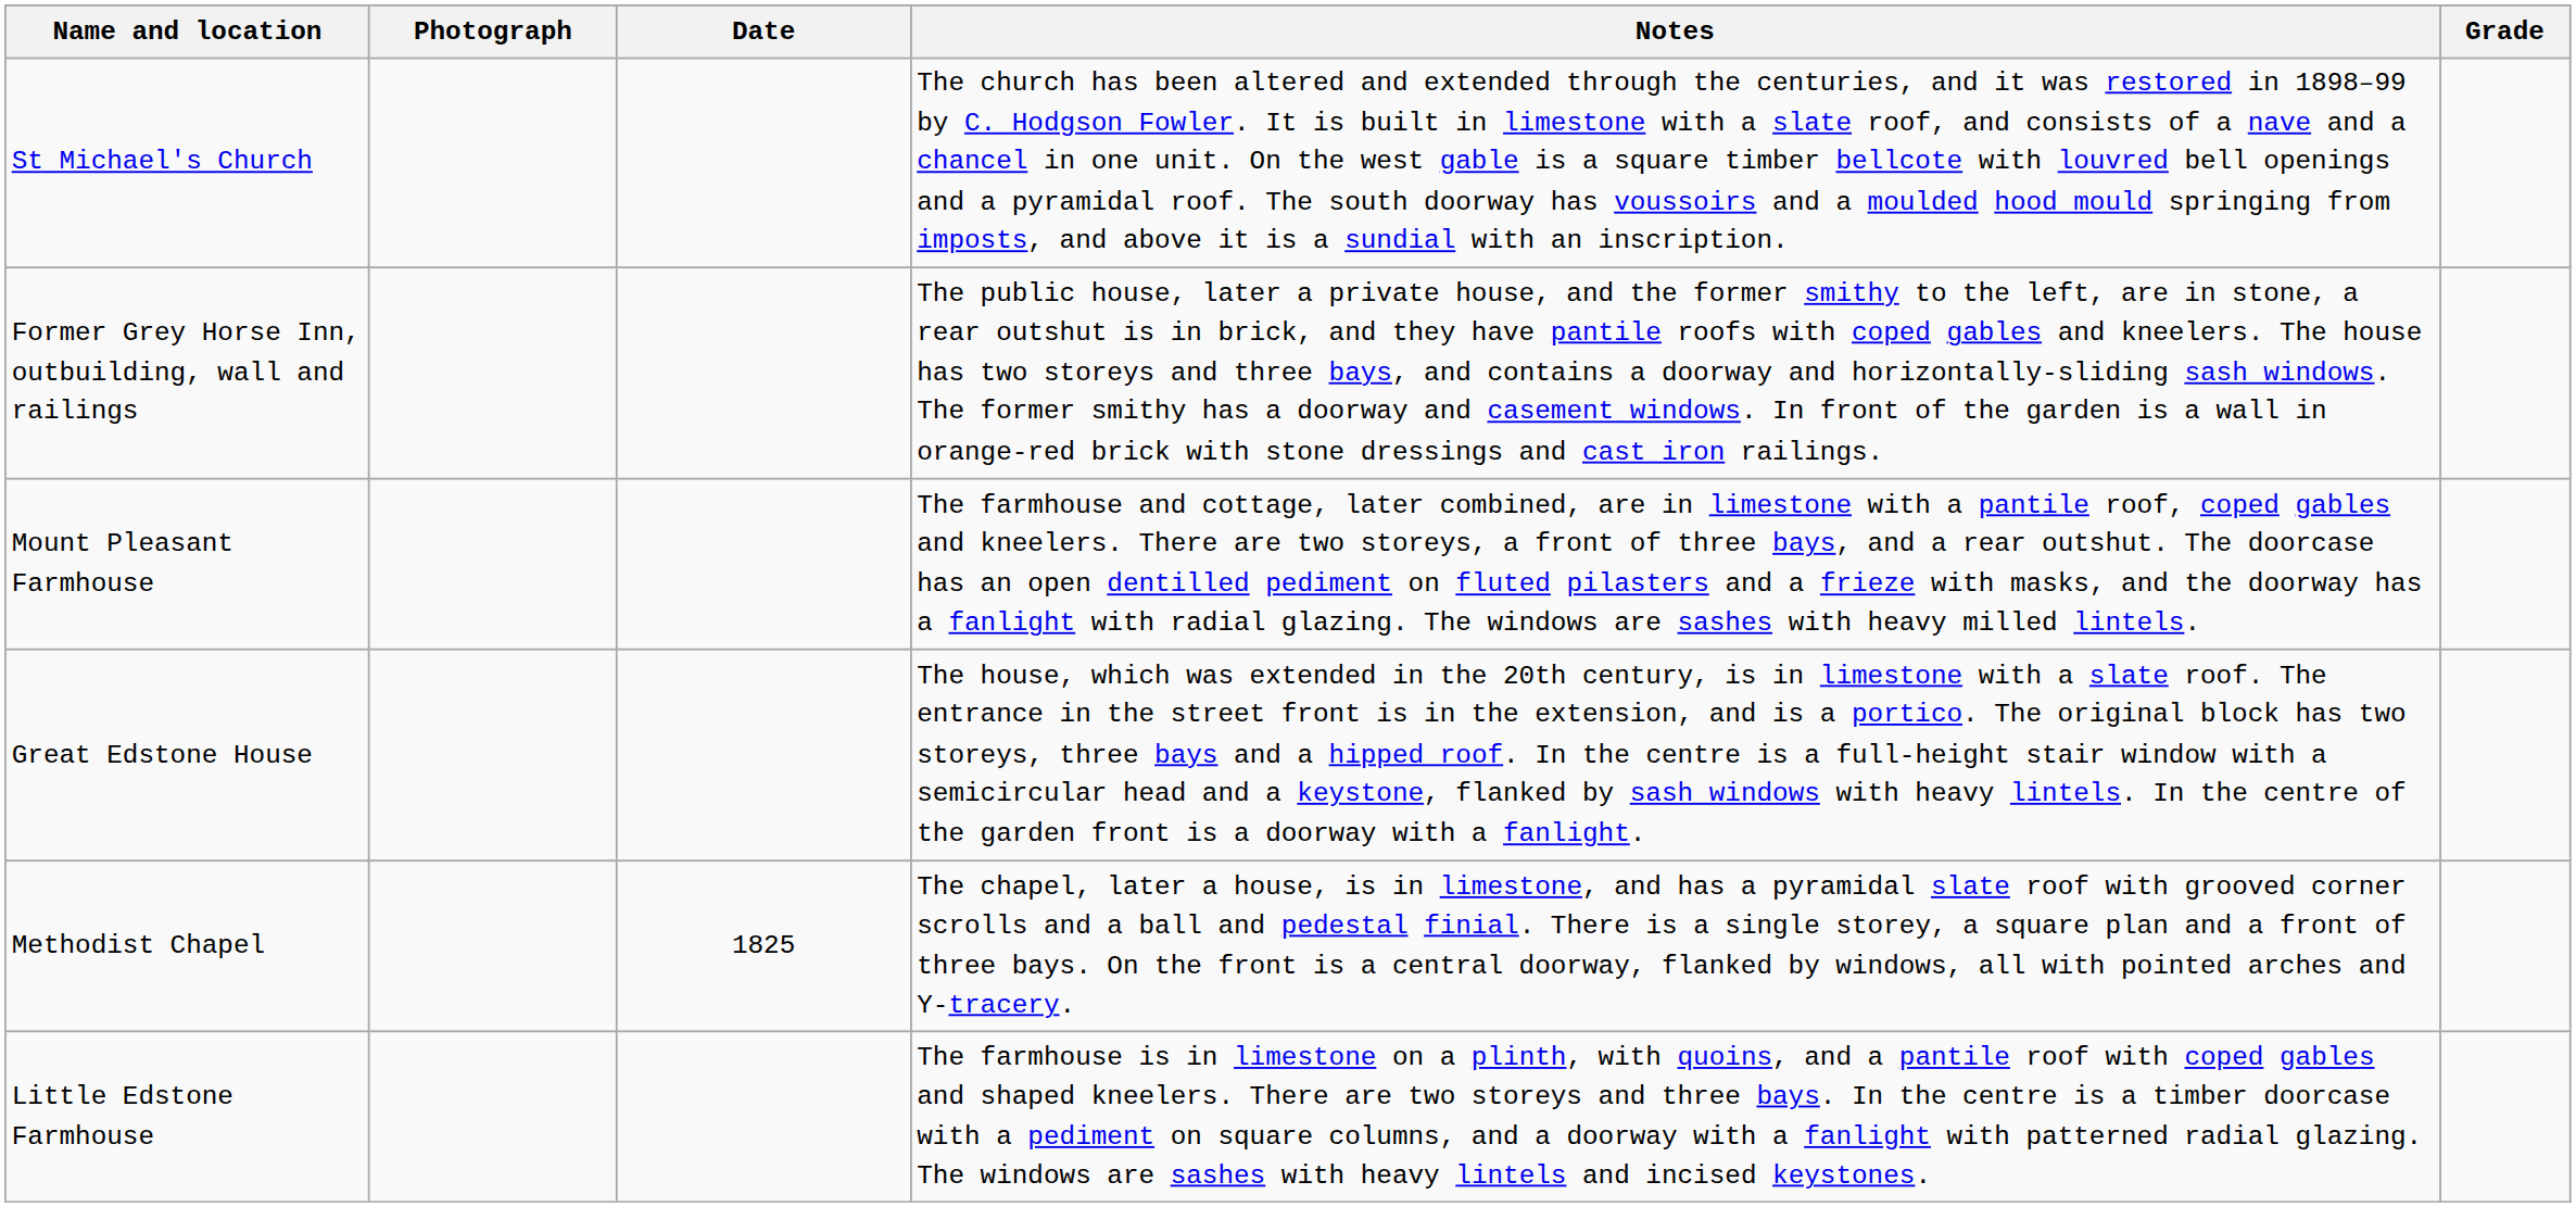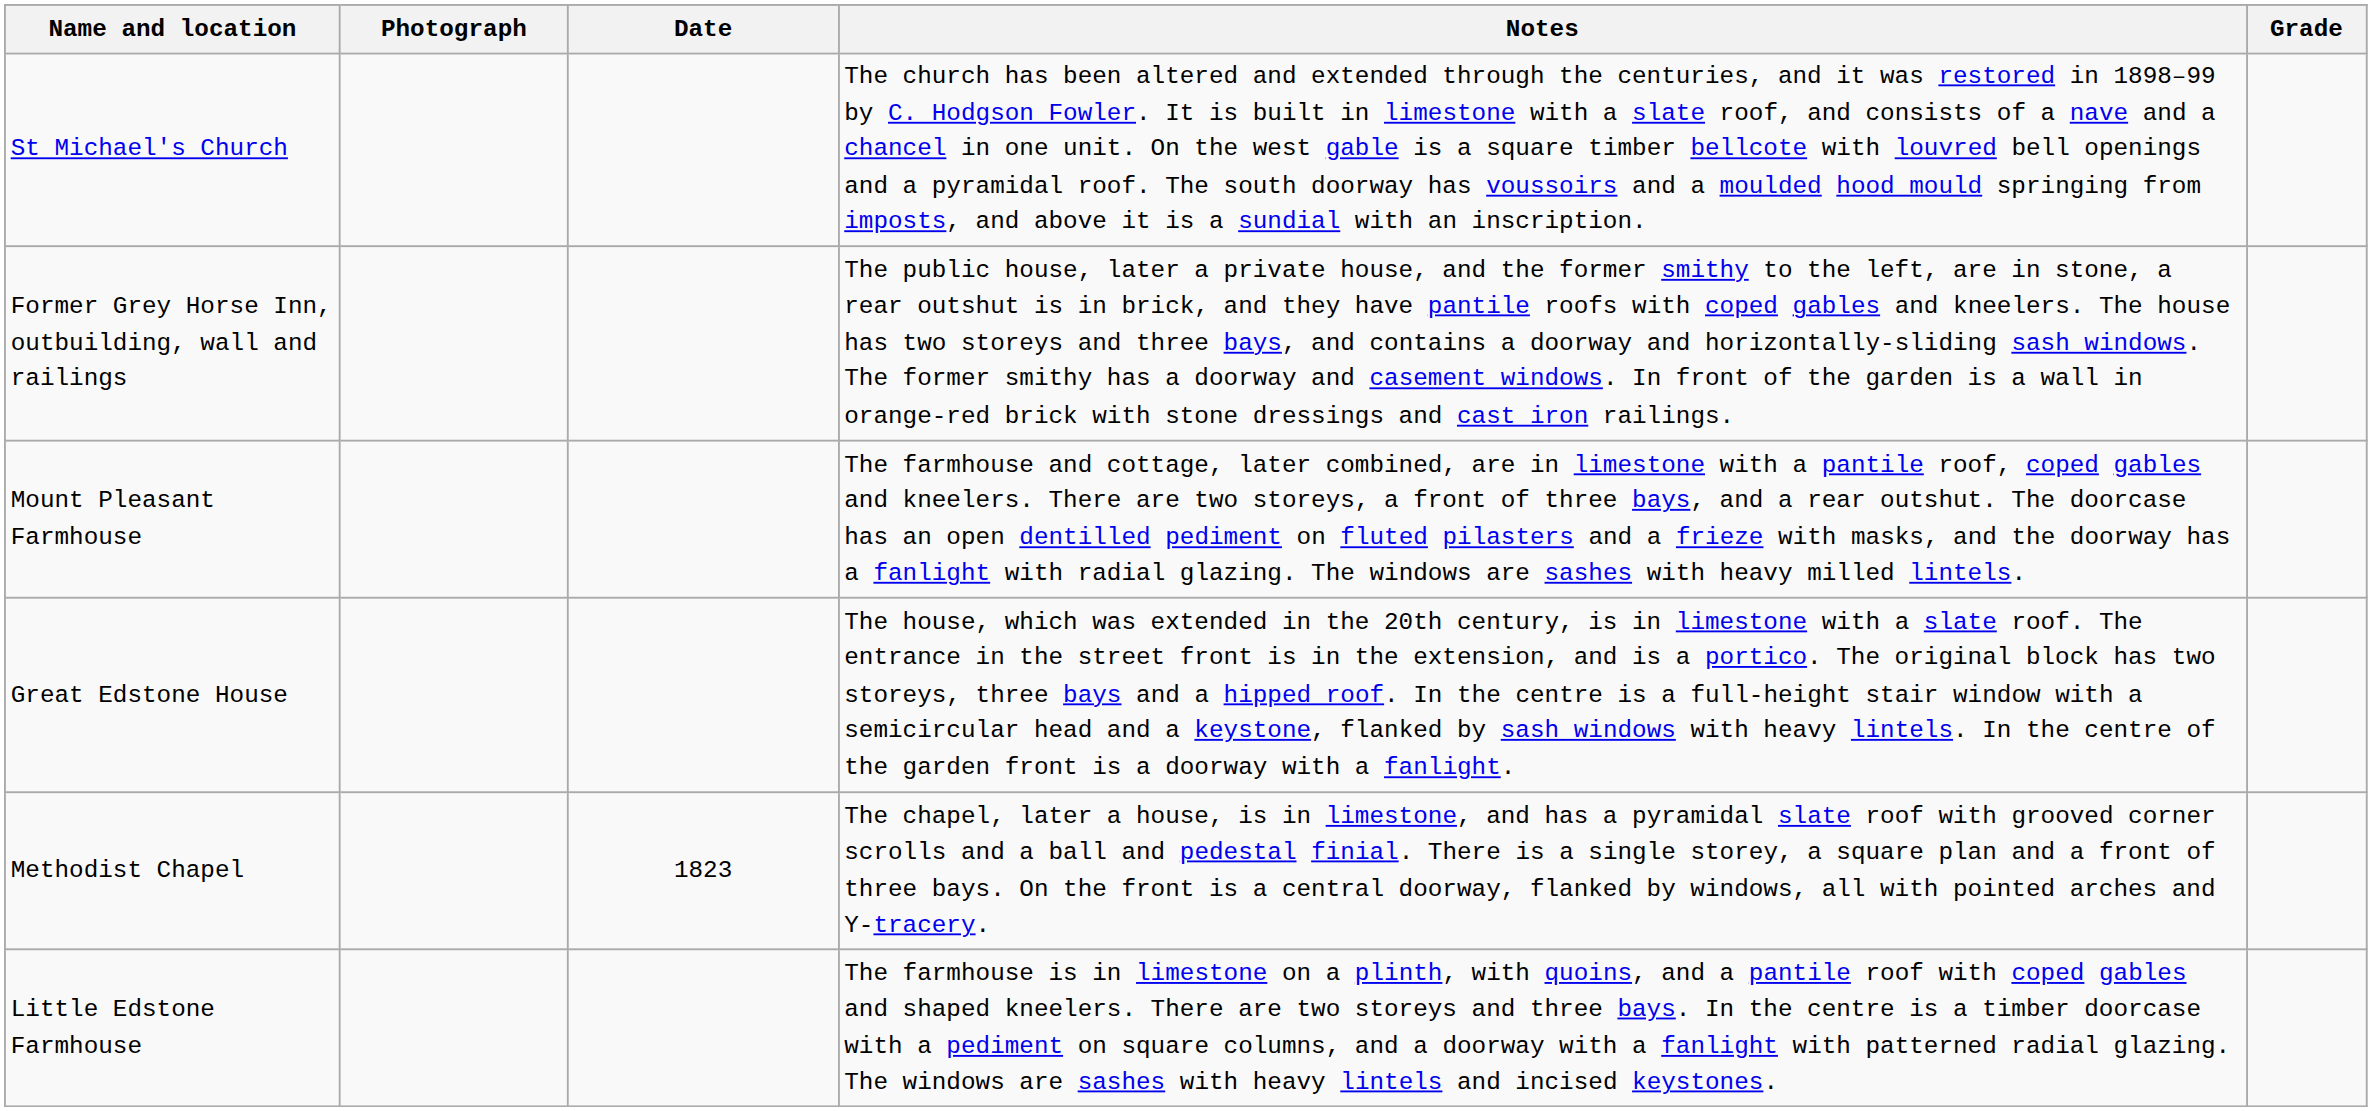Methodist Chapel | Date: 1825 -> 1823
